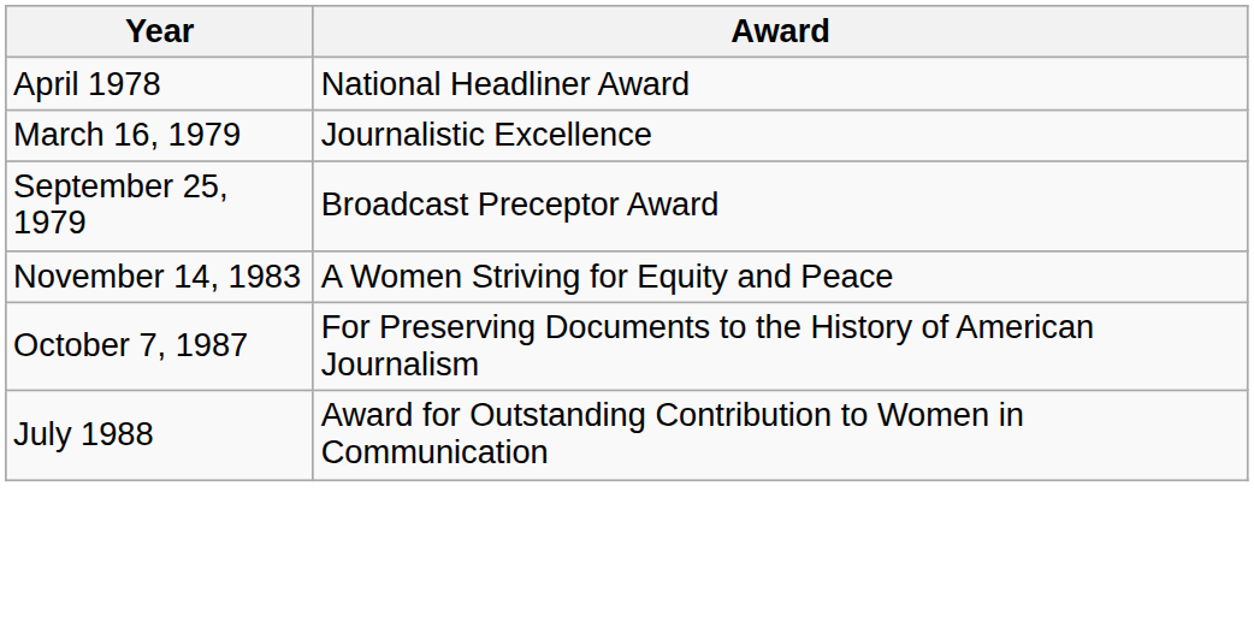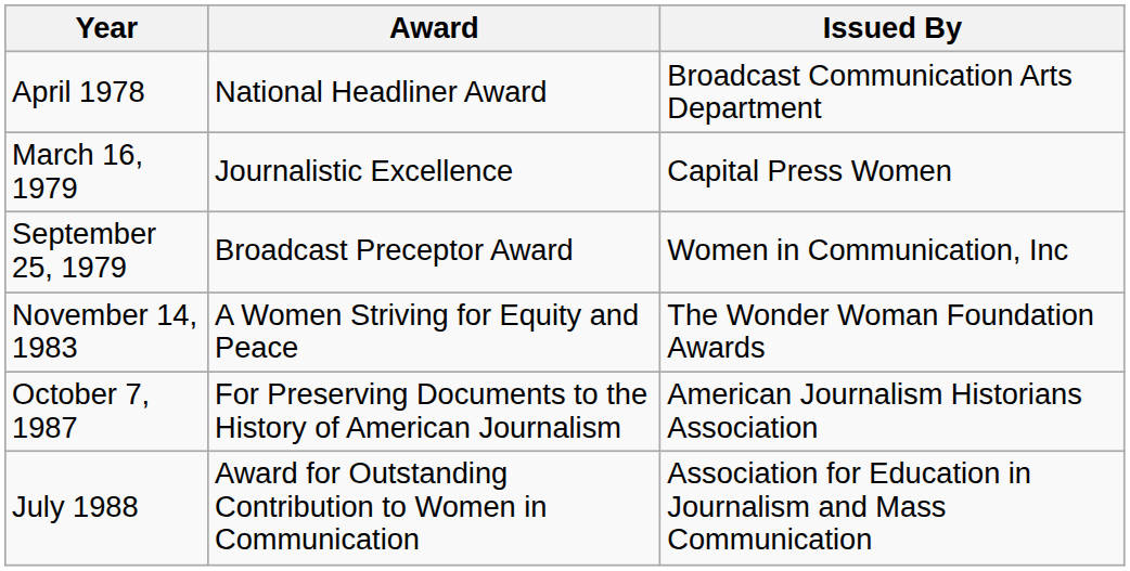+ column: Issued By | Broadcast Communication Arts Department | Capital Press Women | Women in Communication, Inc | The Wonder Woman Foundation Awards | American Journalism Historians Association | Association for Education in Journalism and Mass Communication
